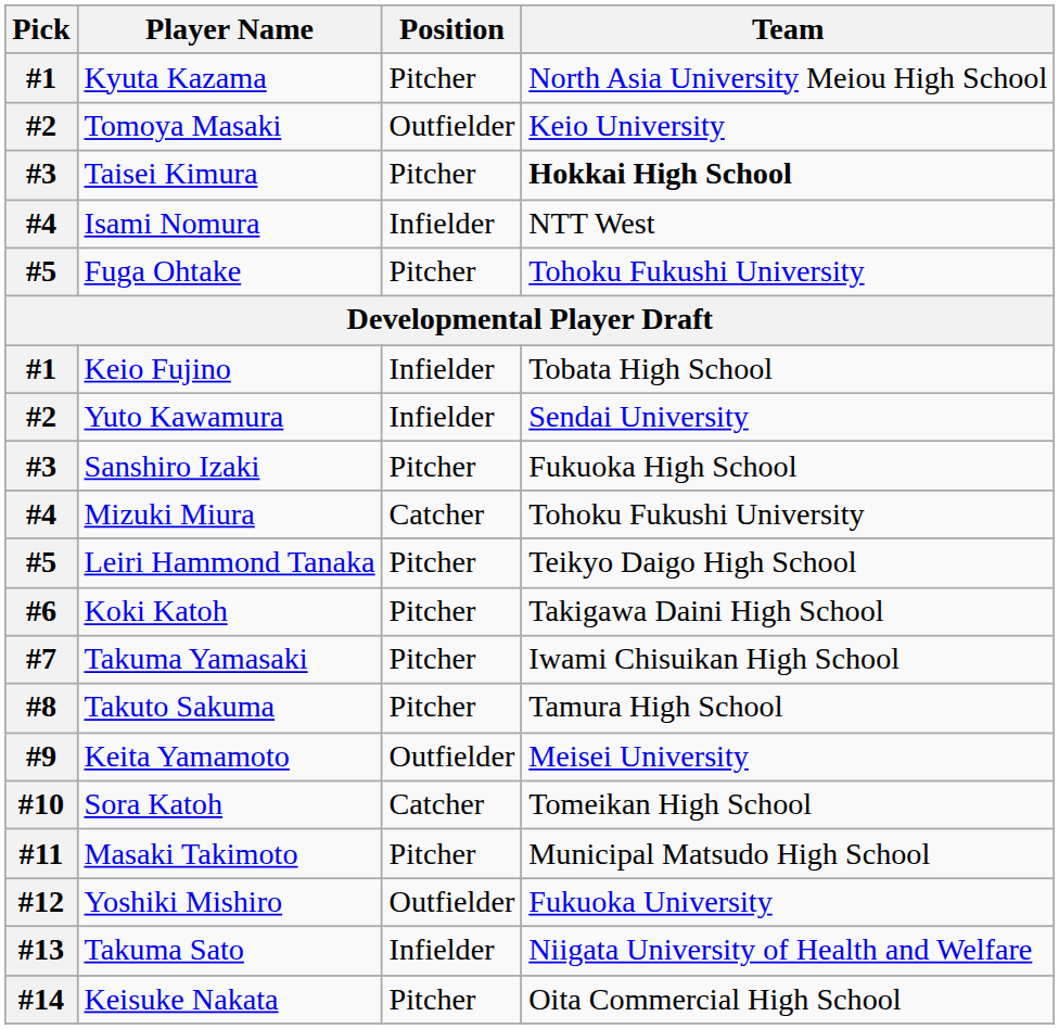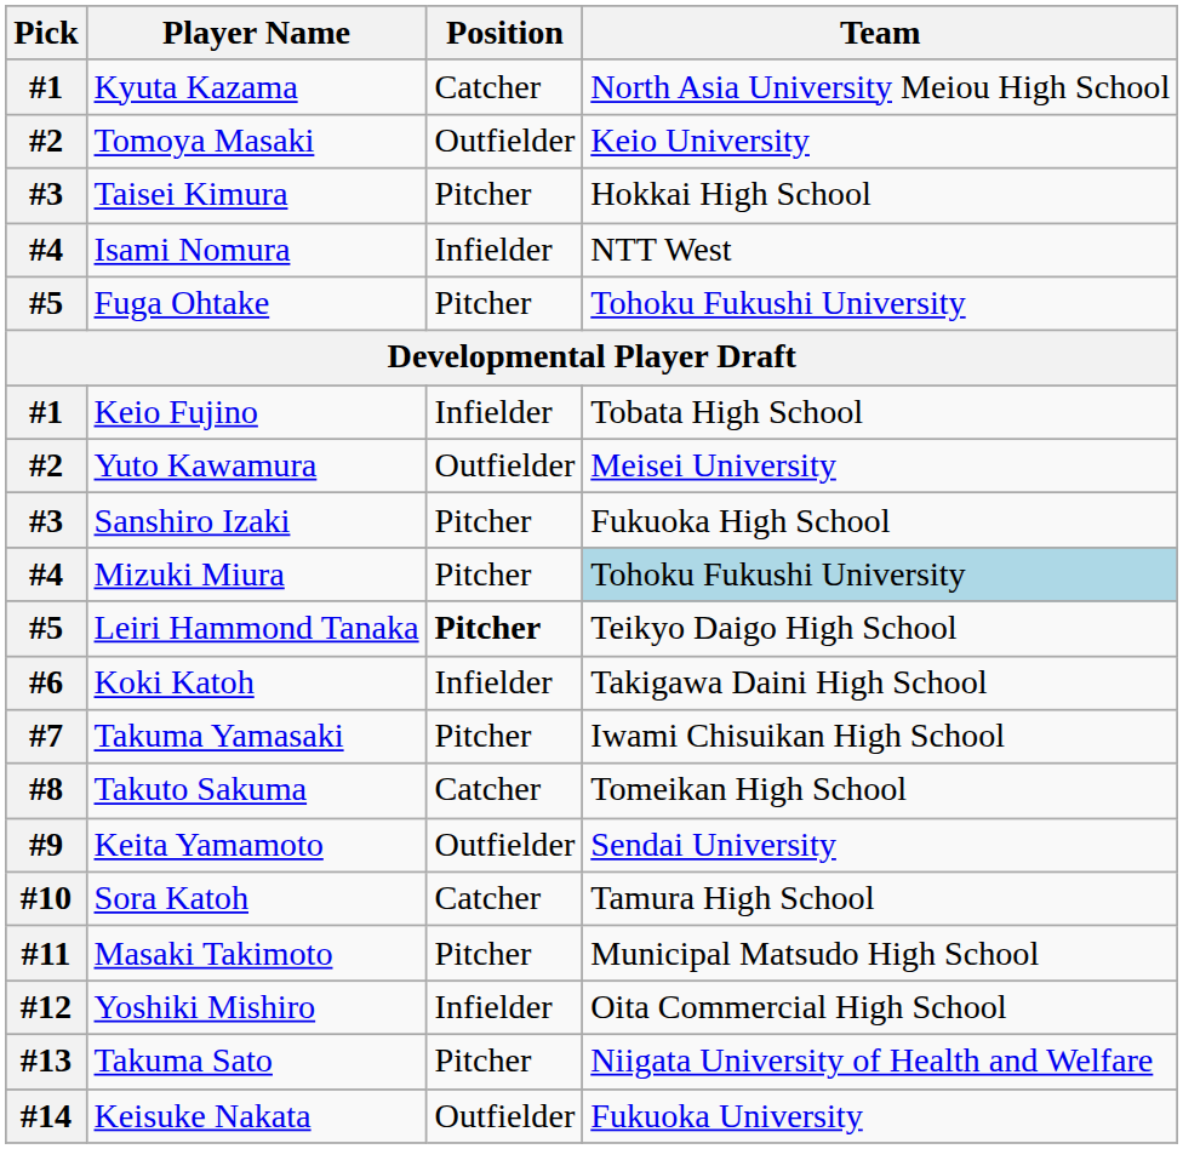Kyuta Kazama | Position: Pitcher -> Catcher
Taisei Kimura | Team: bold -> normal
Yuto Kawamura | Position: Infielder -> Outfielder
Yuto Kawamura | Team: Sendai University -> Meisei University
Mizuki Miura | Position: Catcher -> Pitcher
Mizuki Miura | Team: no background -> lightblue background
Leiri Hammond Tanaka | Position: normal -> bold
Koki Katoh | Position: Pitcher -> Infielder
Takuto Sakuma | Position: Pitcher -> Catcher
Takuto Sakuma | Team: Tamura High School -> Tomeikan High School
Keita Yamamoto | Team: Meisei University -> Sendai University
Sora Katoh | Team: Tomeikan High School -> Tamura High School
Yoshiki Mishiro | Position: Outfielder -> Infielder
Yoshiki Mishiro | Team: Fukuoka University -> Oita Commercial High School
Takuma Sato | Position: Infielder -> Pitcher
Keisuke Nakata | Position: Pitcher -> Outfielder
Keisuke Nakata | Team: Oita Commercial High School -> Fukuoka University
